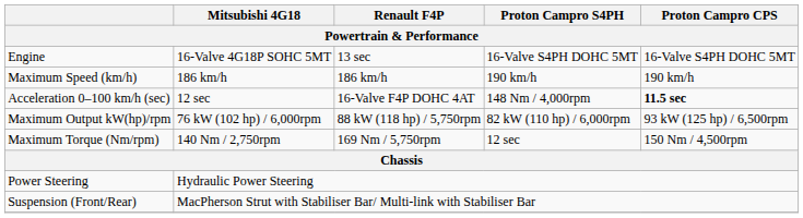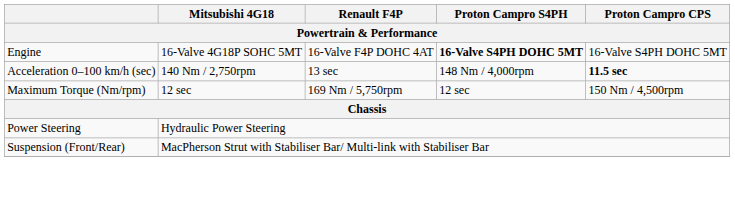Engine | Renault F4P: 13 sec -> 16-Valve F4P DOHC 4AT
Engine | Proton Campro S4PH: normal -> bold
- row: Maximum Speed (km/h) | 186 km/h | 186 km/h | 190 km/h | 190 km/h
Acceleration 0–100 km/h (sec) | Mitsubishi 4G18: 12 sec -> 140 Nm / 2,750rpm
Acceleration 0–100 km/h (sec) | Renault F4P: 16-Valve F4P DOHC 4AT -> 13 sec
- row: Maximum Output kW(hp)/rpm | 76 kW (102 hp) / 6,000rpm | 88 kW (118 hp) / 5,750rpm | 82 kW (110 hp) / 6,000rpm | 93 kW (125 hp) / 6,500rpm
Maximum Torque (Nm/rpm) | Mitsubishi 4G18: 140 Nm / 2,750rpm -> 12 sec
